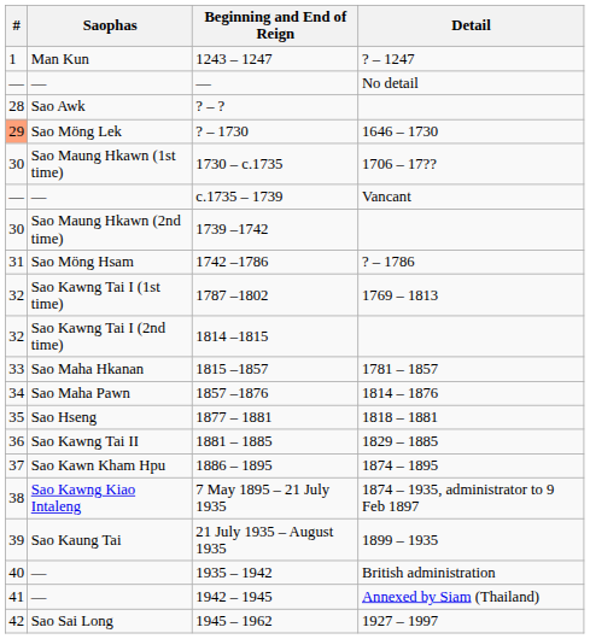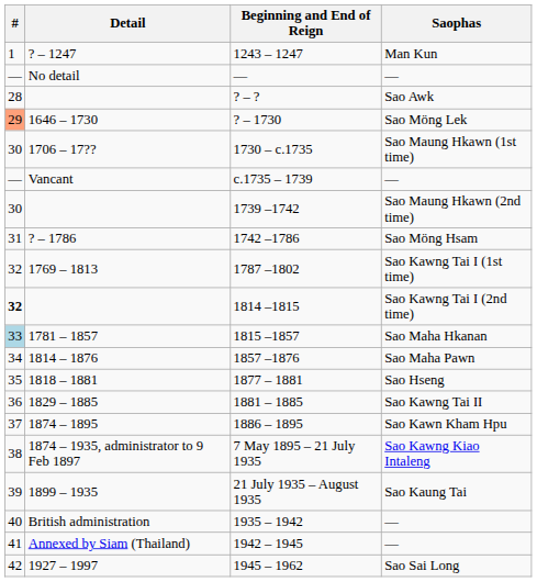columns swapped: Saophas <-> Detail
1814 –1815 | #: normal -> bold
1815 –1857 | #: no background -> lightblue background
